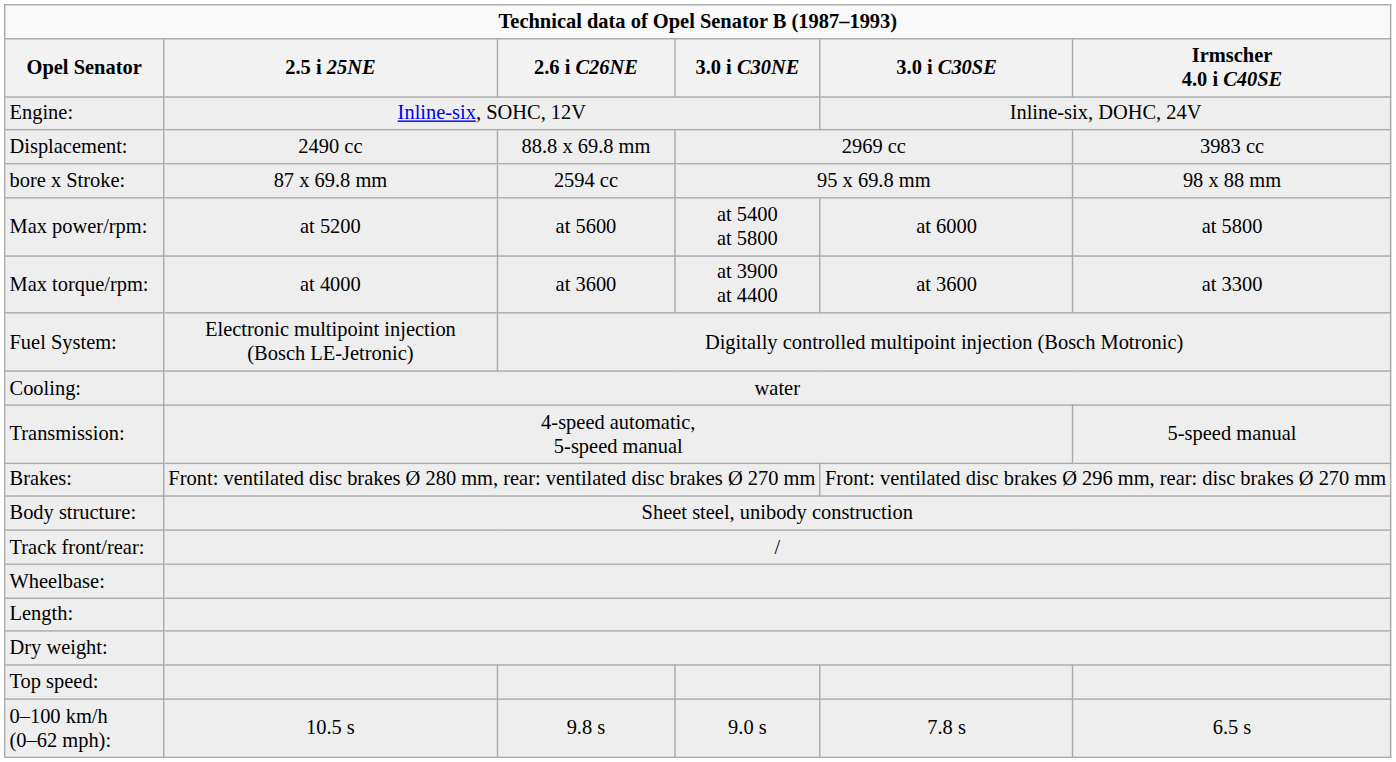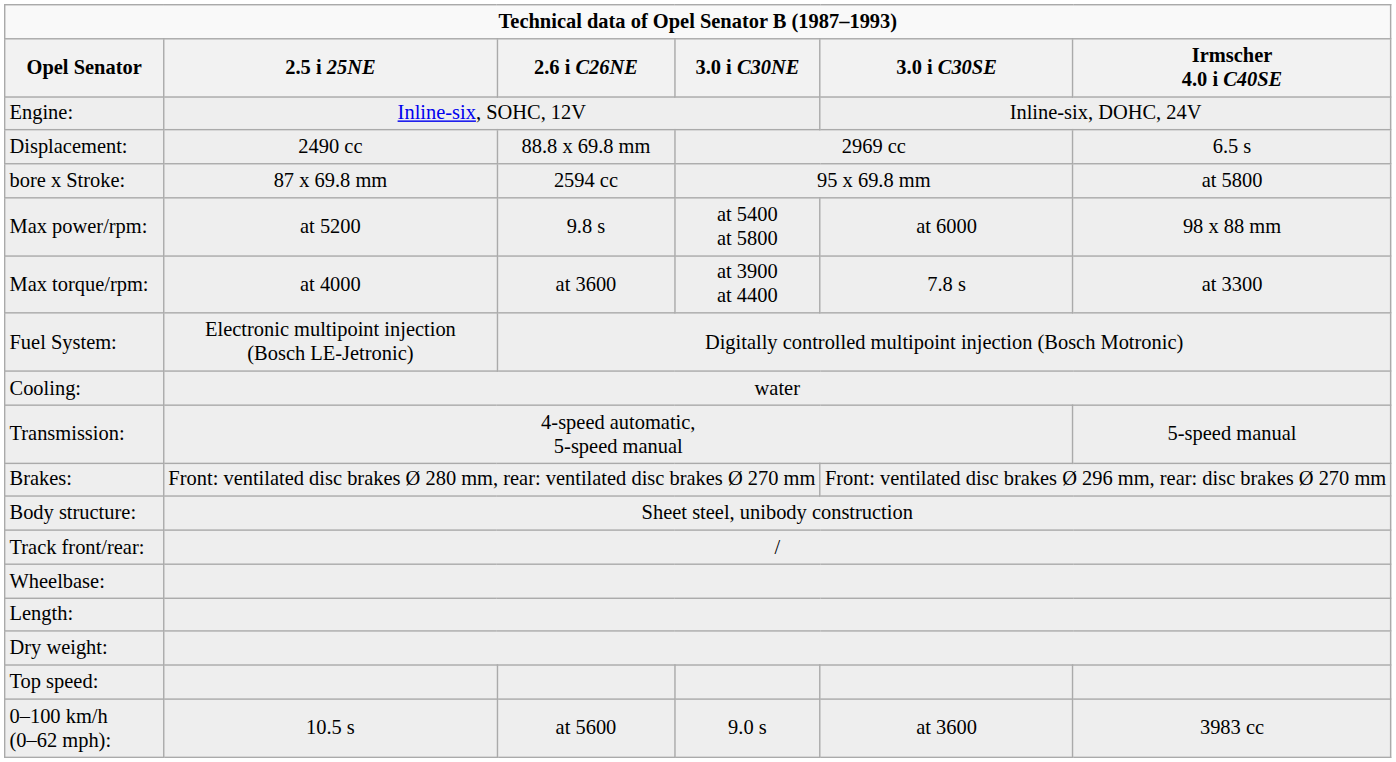Displacement: | Irmscher 4.0 i C40SE: 3983 cc -> 6.5 s
bore x Stroke: | Irmscher 4.0 i C40SE: 98 x 88 mm -> at 5800
Max power/rpm: | 2.6 i C26NE: at 5600 -> 9.8 s
Max power/rpm: | Irmscher 4.0 i C40SE: at 5800 -> 98 x 88 mm
Max torque/rpm: | 3.0 i C30SE: at 3600 -> 7.8 s
0–100 km/h (0–62 mph): | 2.6 i C26NE: 9.8 s -> at 5600
0–100 km/h (0–62 mph): | 3.0 i C30SE: 7.8 s -> at 3600
0–100 km/h (0–62 mph): | Irmscher 4.0 i C40SE: 6.5 s -> 3983 cc
